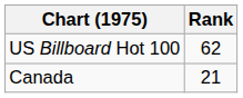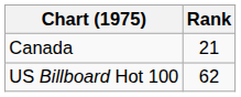rows swapped: Canada <-> US Billboard Hot 100
